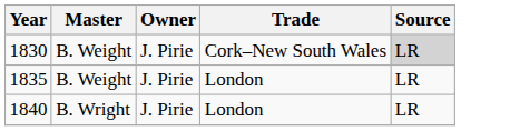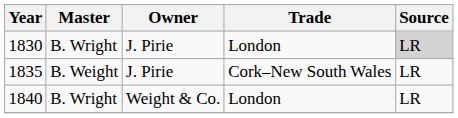1830 | Master: B. Weight -> B. Wright
1830 | Trade: Cork–New South Wales -> London
1835 | Trade: London -> Cork–New South Wales
1840 | Owner: J. Pirie -> Weight & Co.
